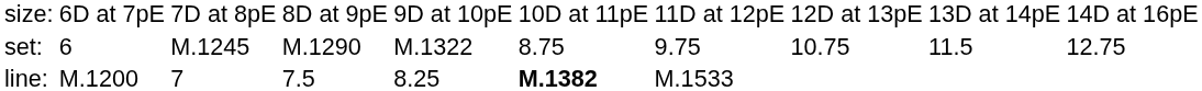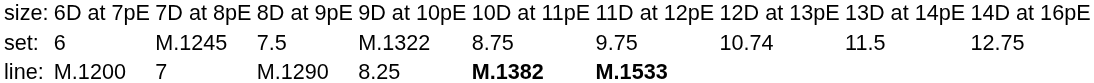set: | column 4: M.1290 -> 7.5
set: | column 8: 10.75 -> 10.74
line: | column 4: 7.5 -> M.1290
line: | column 7: normal -> bold
